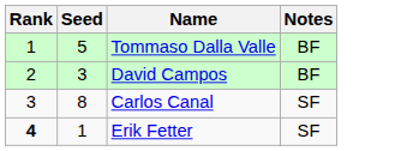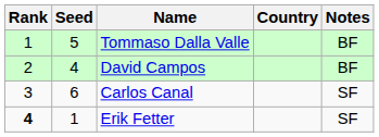+ column: Country
David Campos | Seed: 3 -> 4
Carlos Canal | Seed: 8 -> 6
